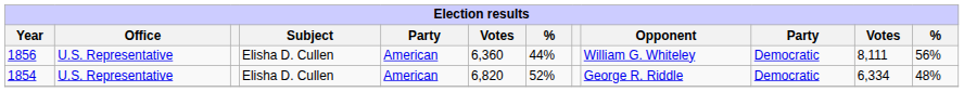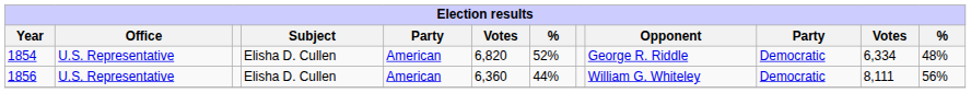rows swapped: 1854 <-> 1856
